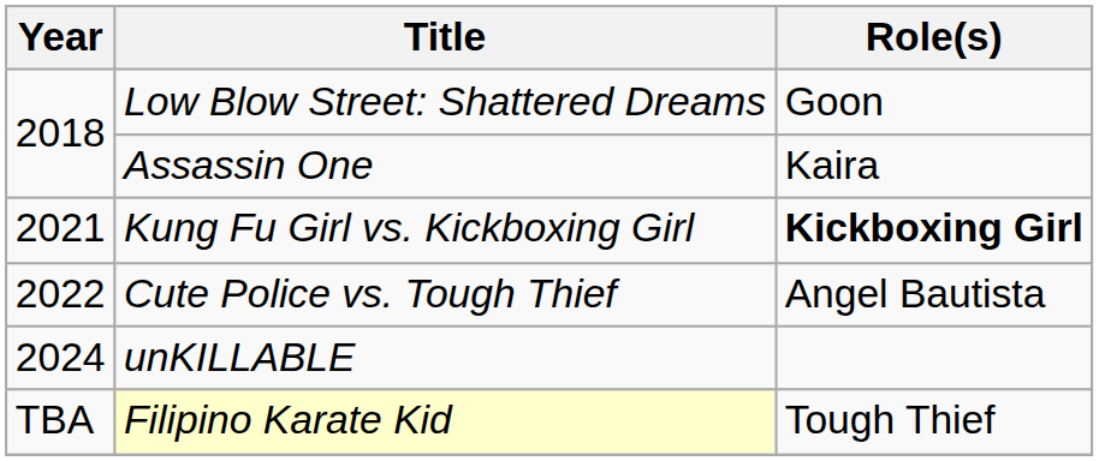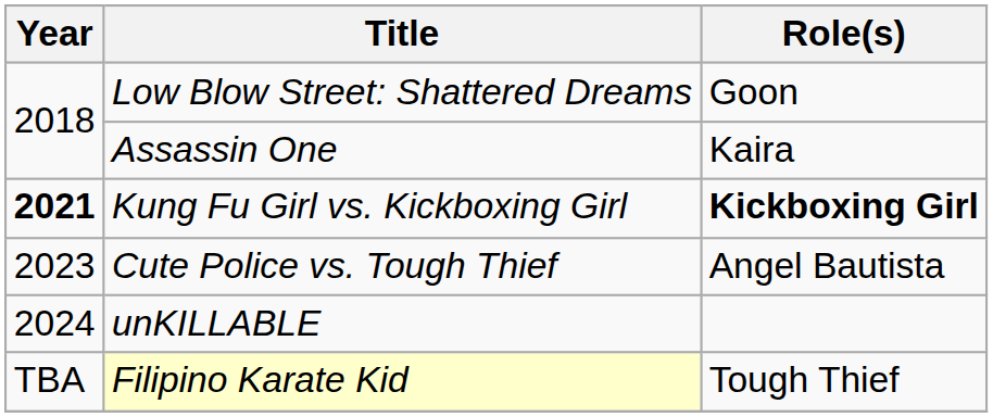Kung Fu Girl vs. Kickboxing Girl | Year: normal -> bold
Cute Police vs. Tough Thief | Year: 2022 -> 2023
